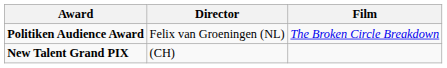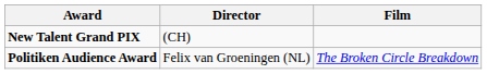rows swapped: New Talent Grand PIX <-> Politiken Audience Award
